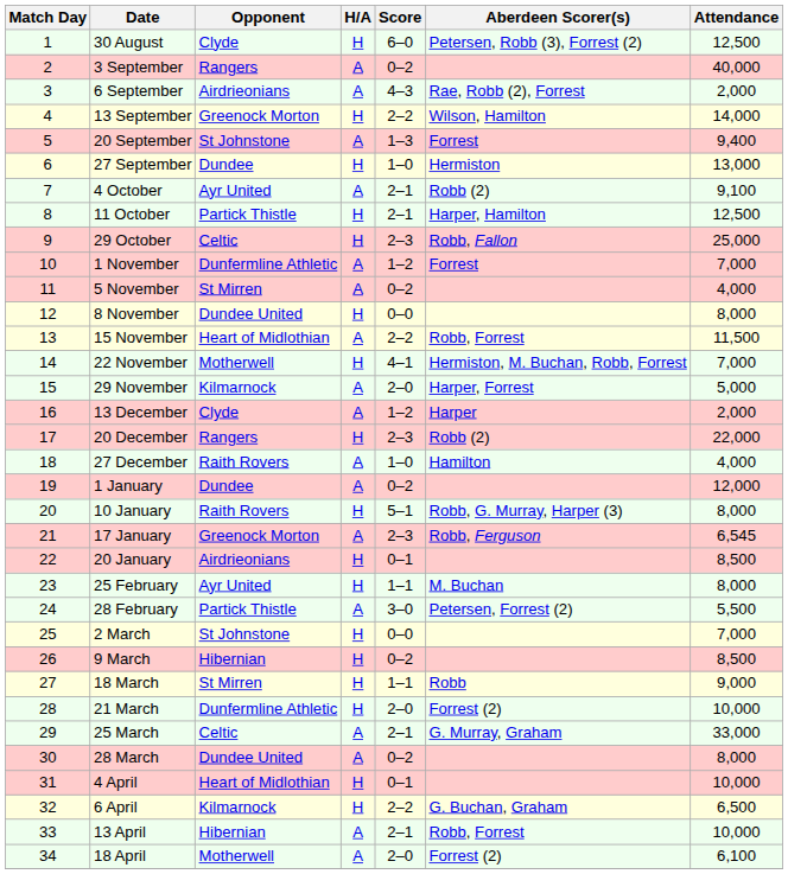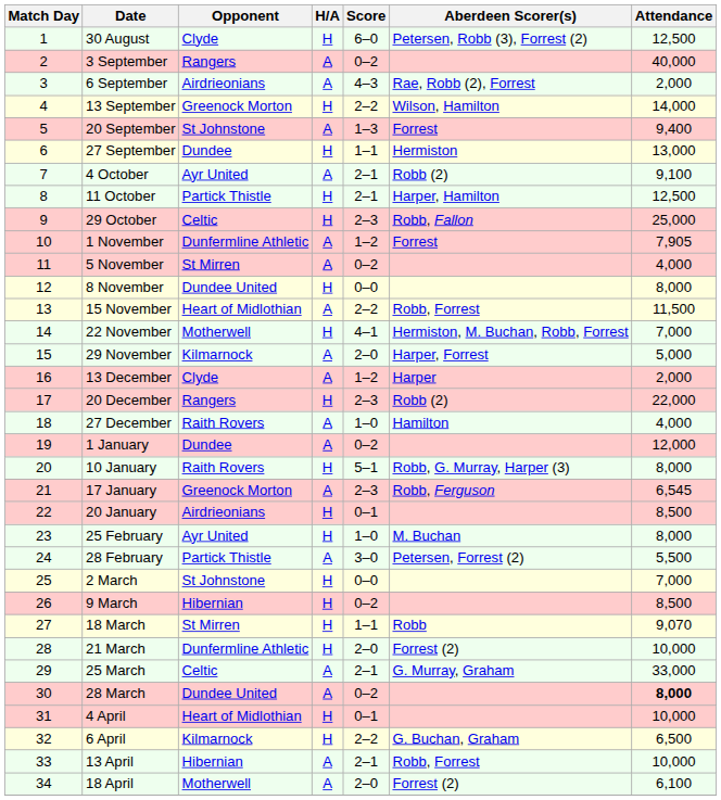27 September | Score: 1–0 -> 1–1
1 November | Attendance: 7,000 -> 7,905
25 February | Score: 1–1 -> 1–0
18 March | Attendance: 9,000 -> 9,070
28 March | Attendance: normal -> bold
